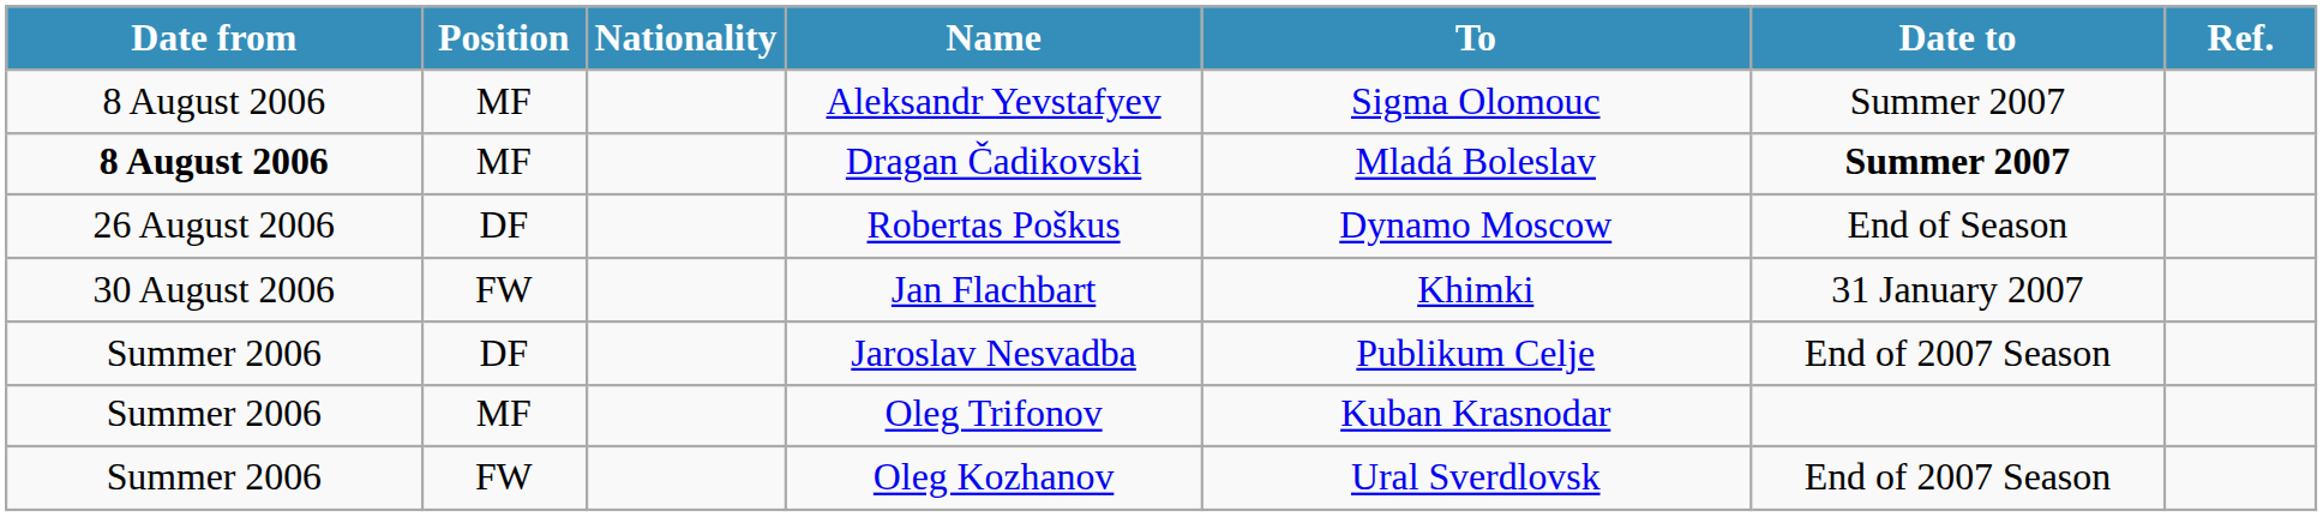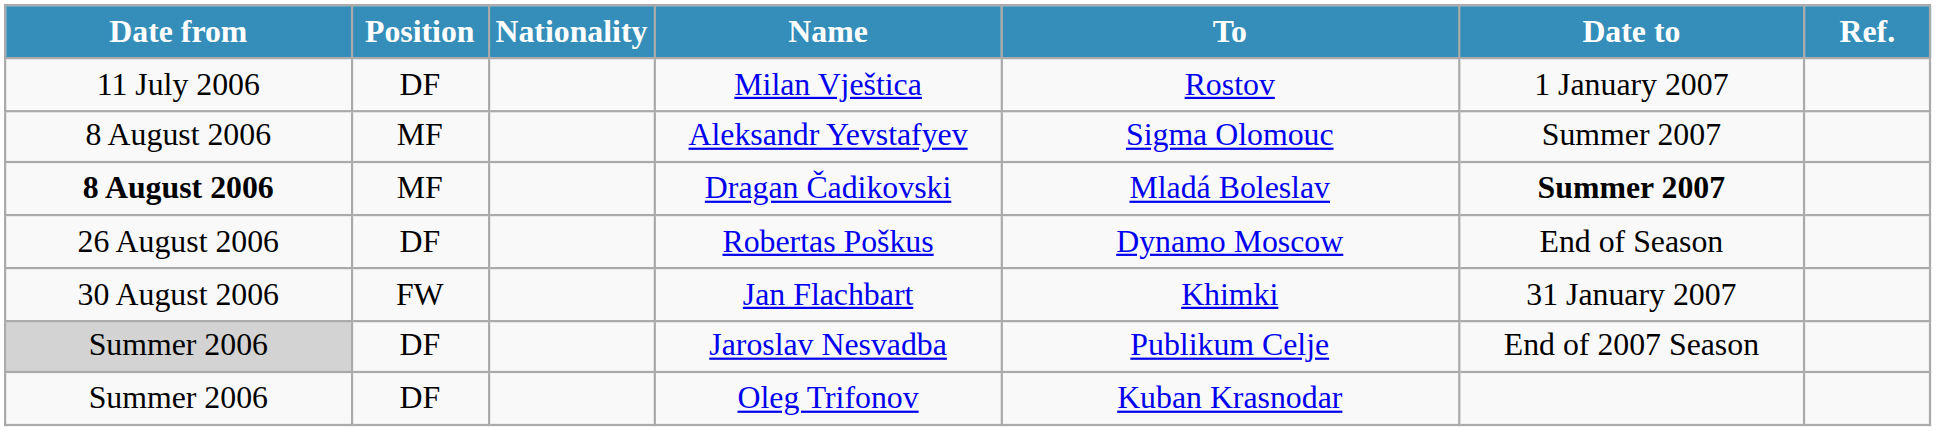+ row: 11 July 2006 | DF | Milan Vještica | Rostov | 1 January 2007
Jaroslav Nesvadba | Date from: no background -> lightgrey background
Oleg Trifonov | Position: MF -> DF
- row: Summer 2006 | FW | Oleg Kozhanov | Ural Sverdlovsk | End of 2007 Season
